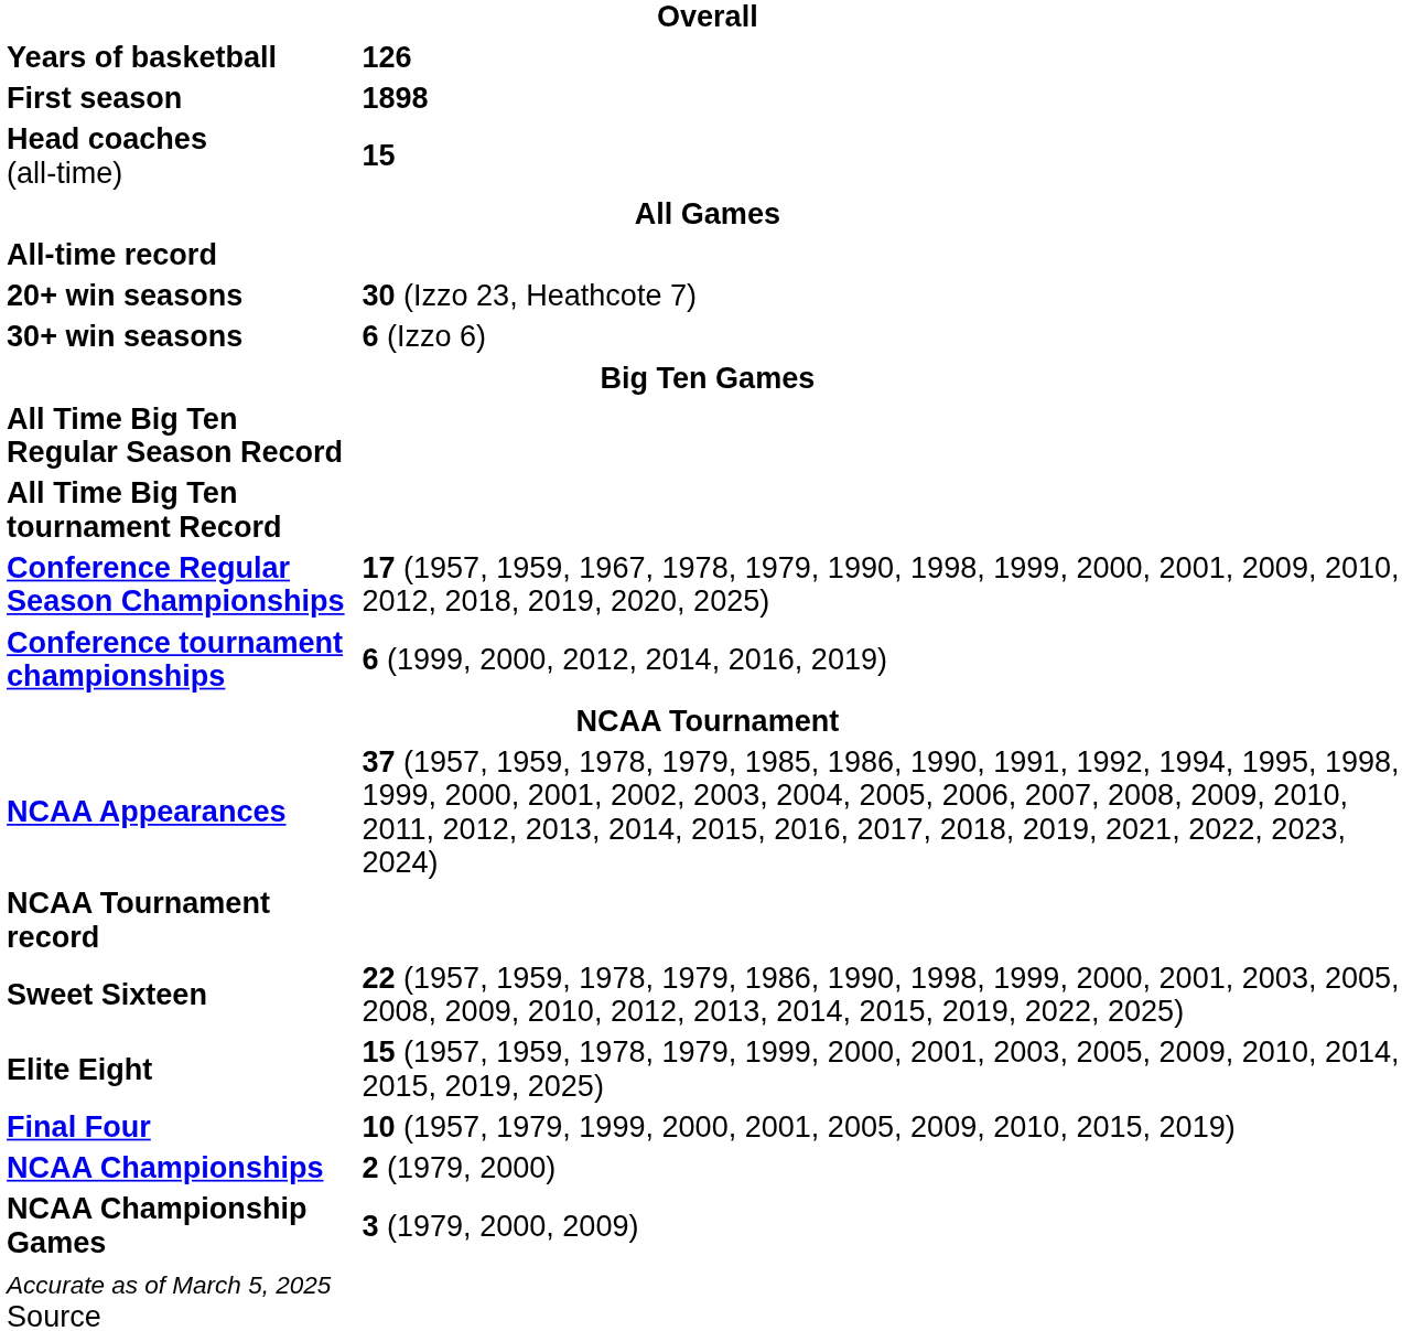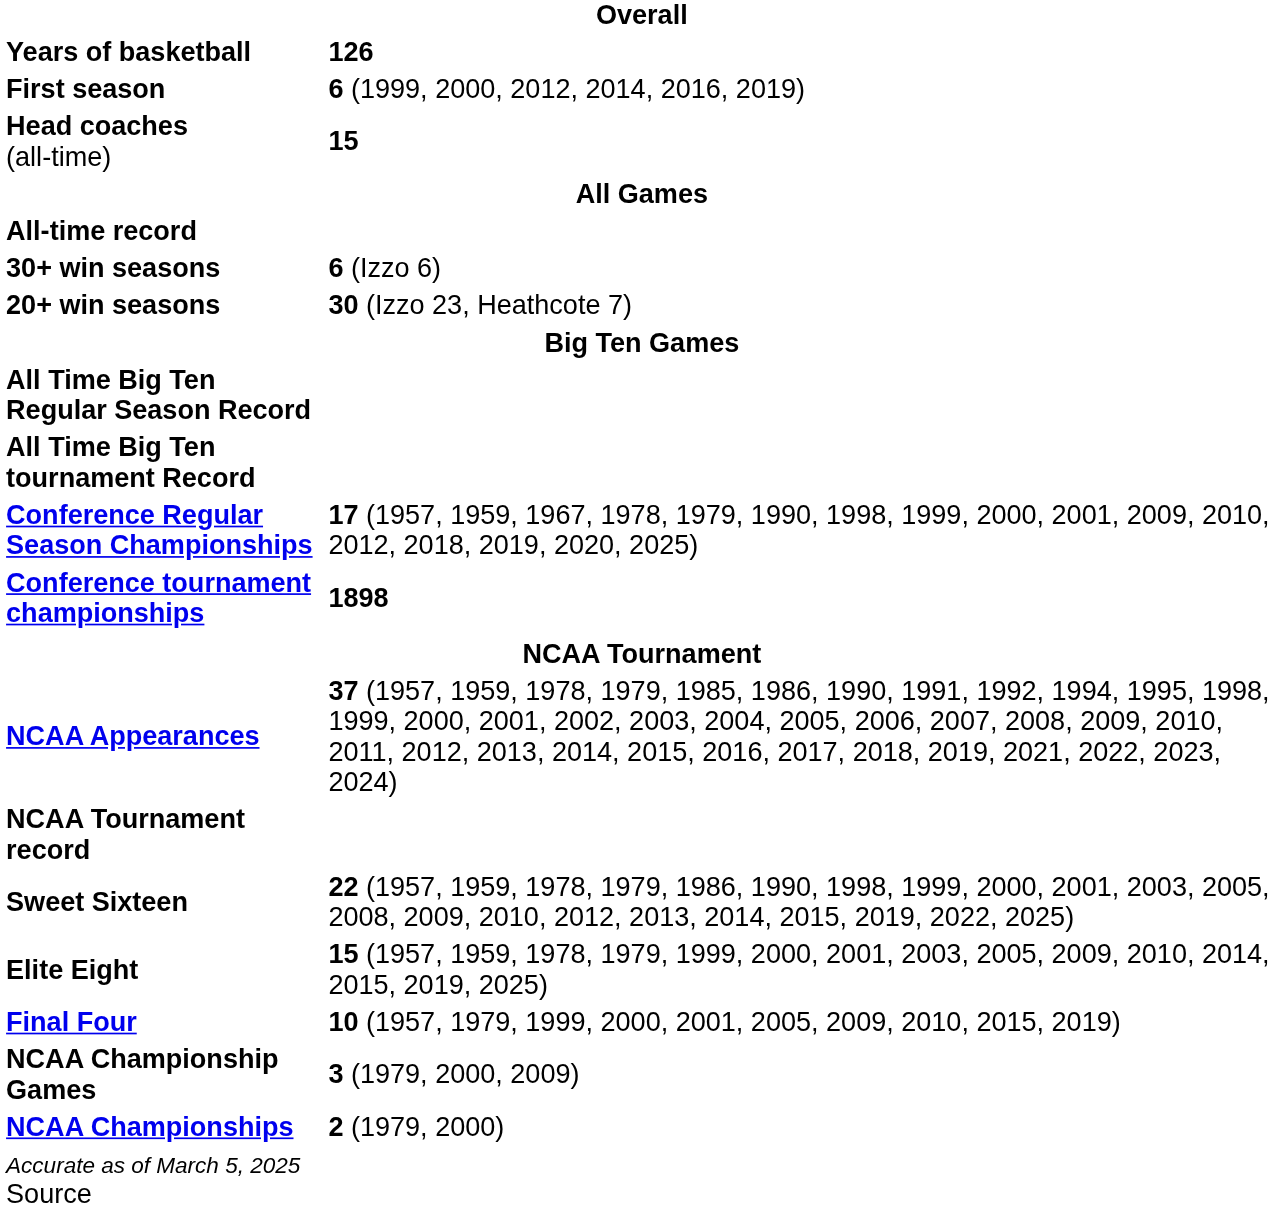First season | 126: 1898 -> 6 (1999, 2000, 2012, 2014, 2016, 2019)
rows swapped: 20+ win seasons <-> 30+ win seasons
Conference tournament championships | 126: 6 (1999, 2000, 2012, 2014, 2016, 2019) -> 1898
rows swapped: NCAA Championship Games <-> NCAA Championships
